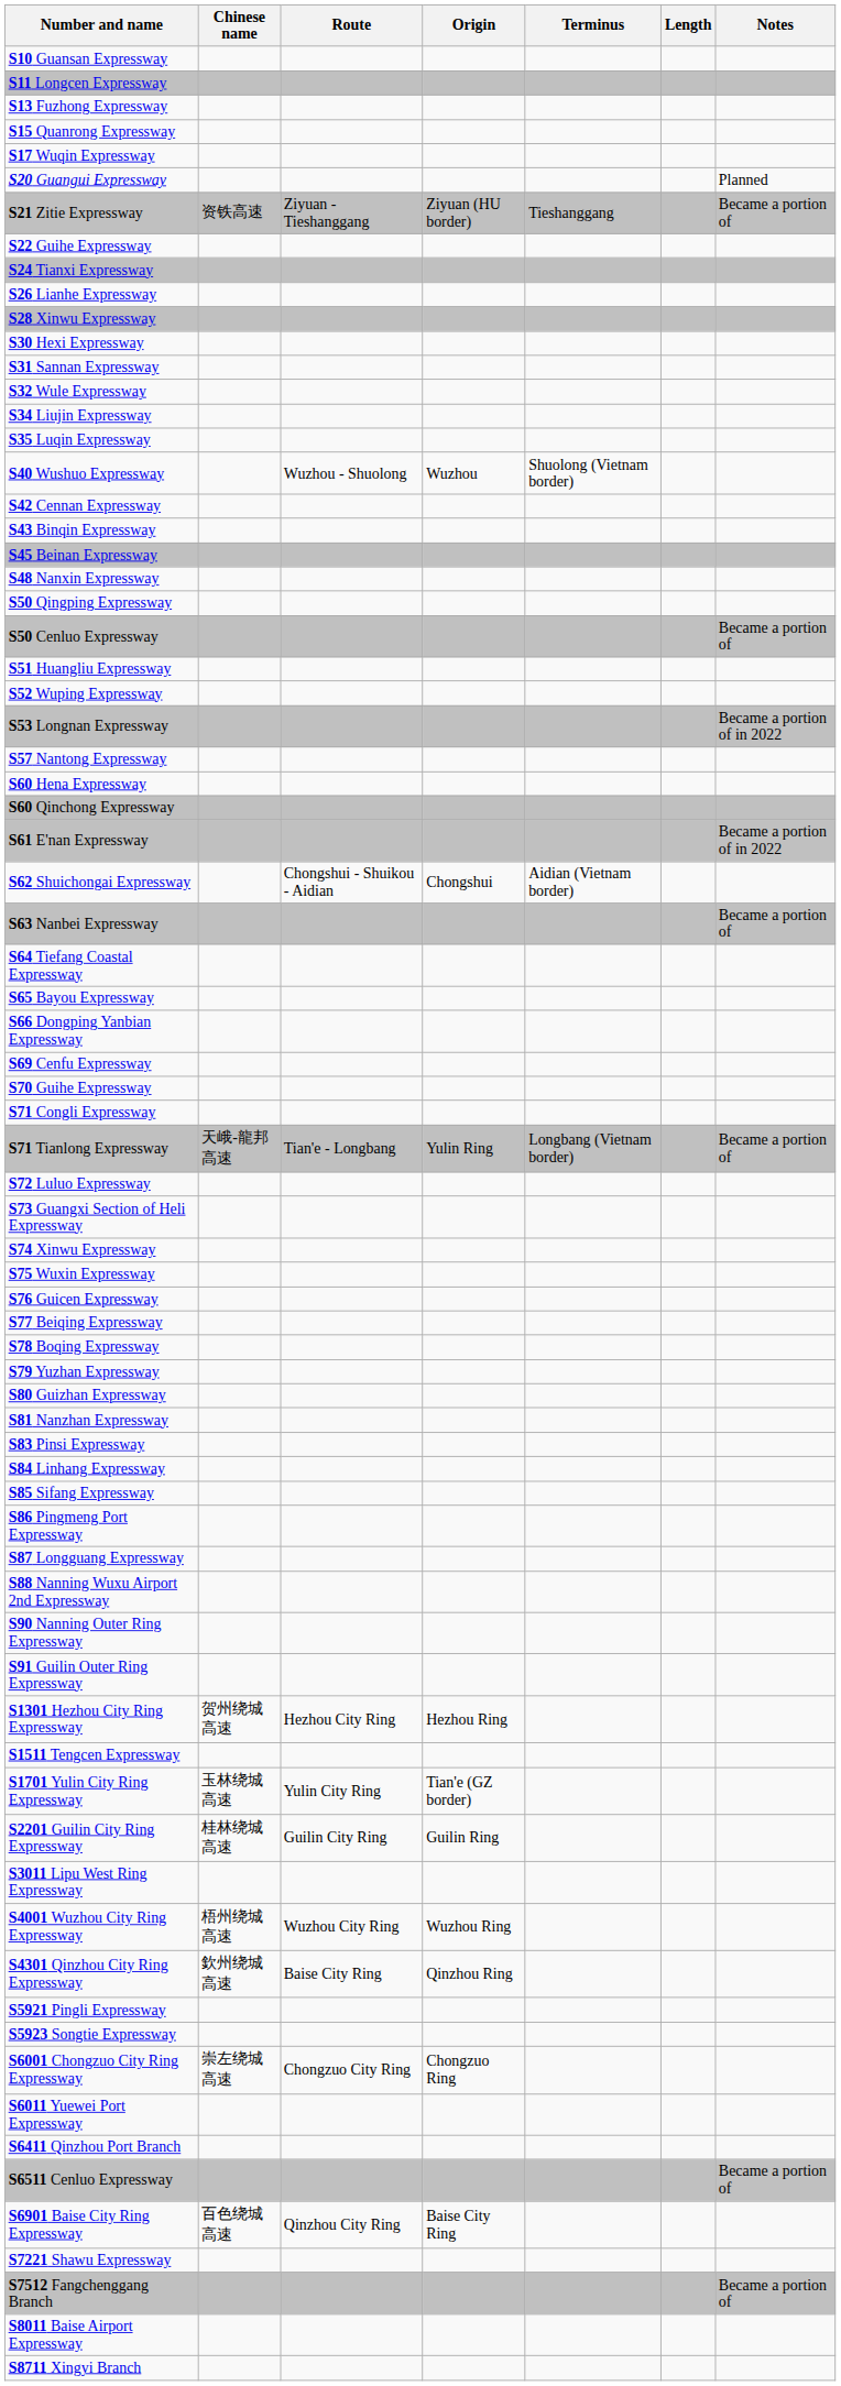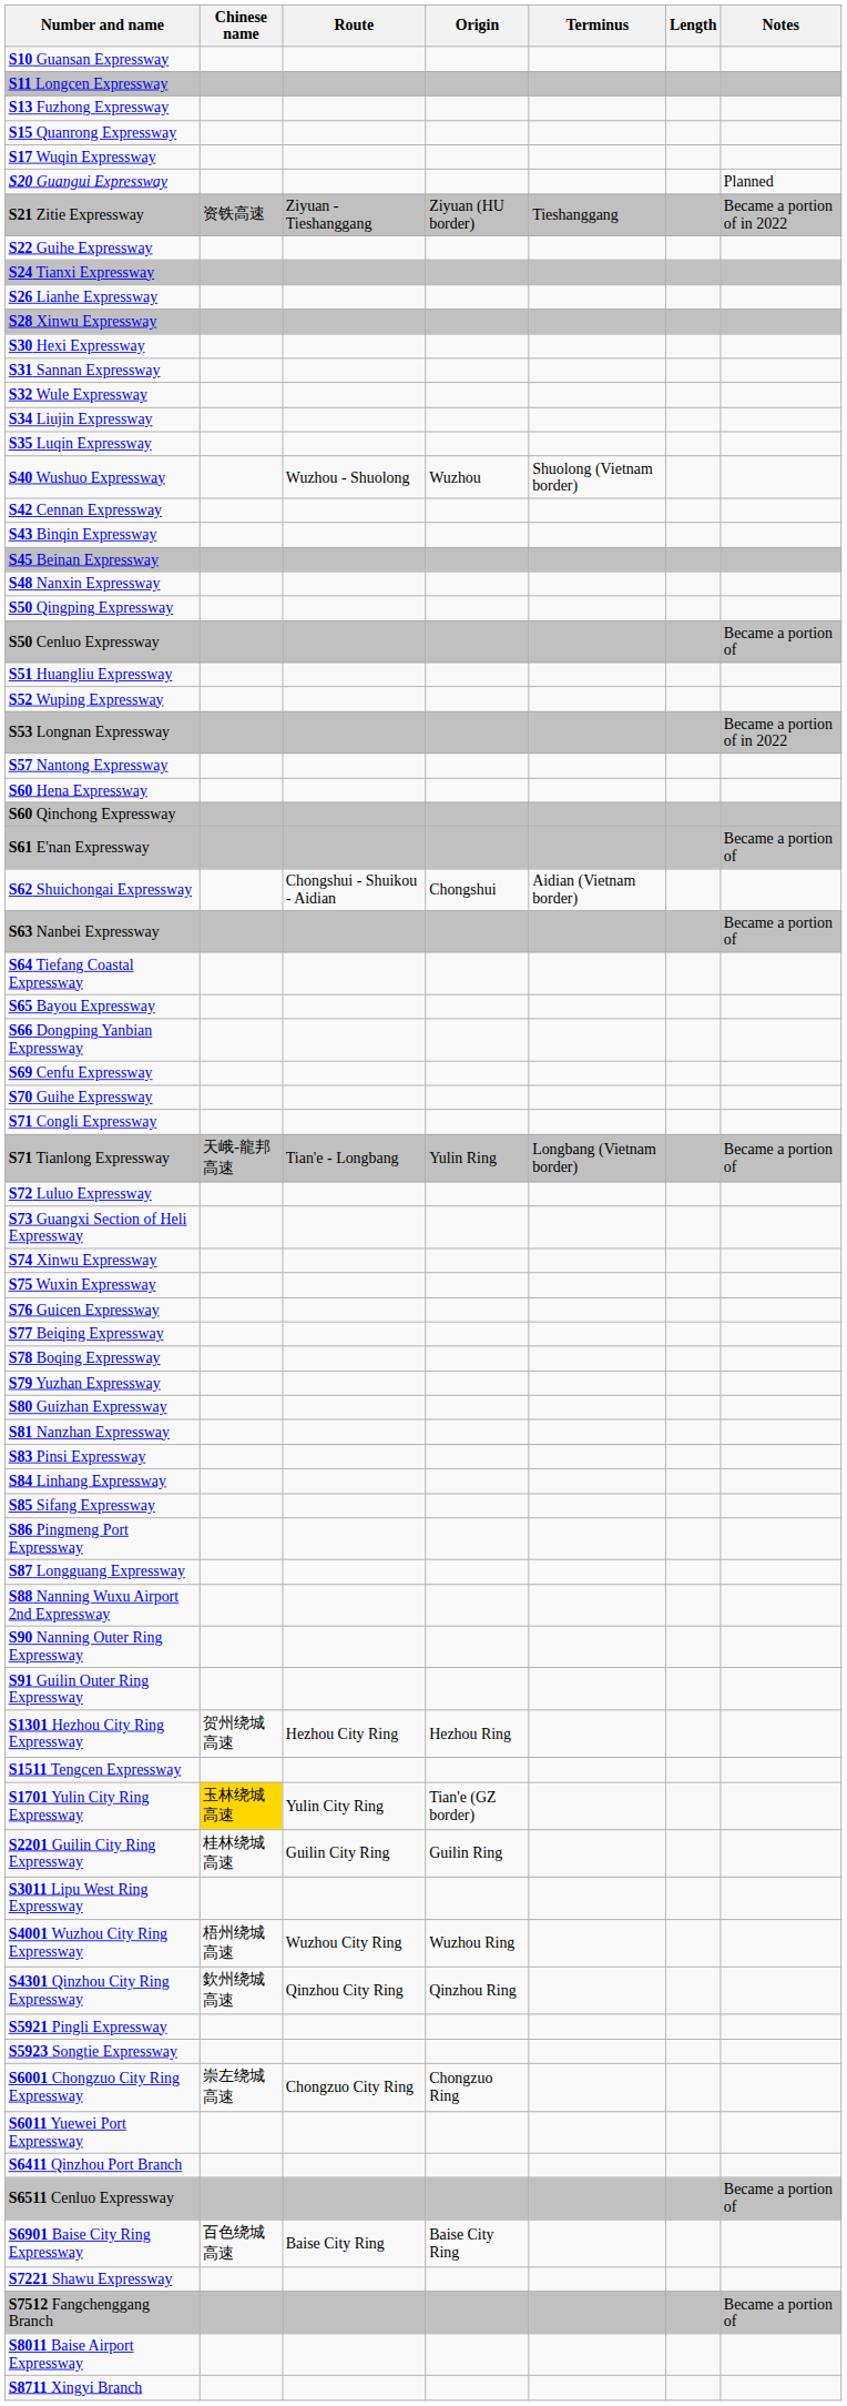S21 Zitie Expressway | Notes: Became a portion of -> Became a portion of in 2022
S61 E'nan Expressway | Notes: Became a portion of in 2022 -> Became a portion of
S1701 Yulin City Ring Expressway | Chinese name: no background -> gold background
S4301 Qinzhou City Ring Expressway | Route: Baise City Ring -> Qinzhou City Ring
S6901 Baise City Ring Expressway | Route: Qinzhou City Ring -> Baise City Ring
